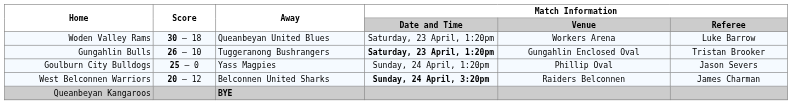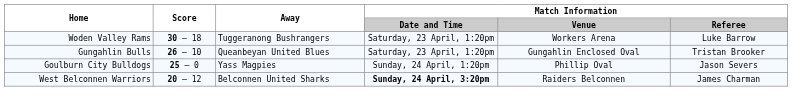Woden Valley Rams | Away: Queanbeyan United Blues -> Tuggeranong Bushrangers
Gungahlin Bulls | Away: Tuggeranong Bushrangers -> Queanbeyan United Blues
Gungahlin Bulls | Match Information / Date and Time: bold -> normal
- row: Queanbeyan Kangaroos | BYE
